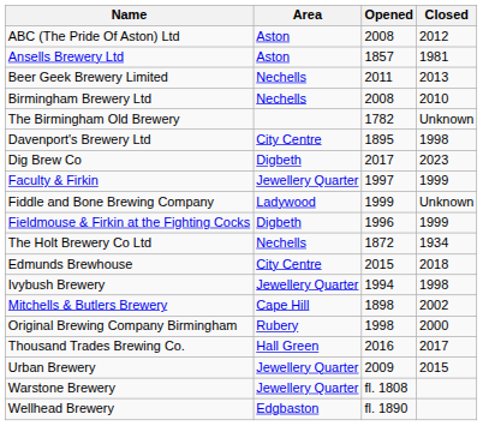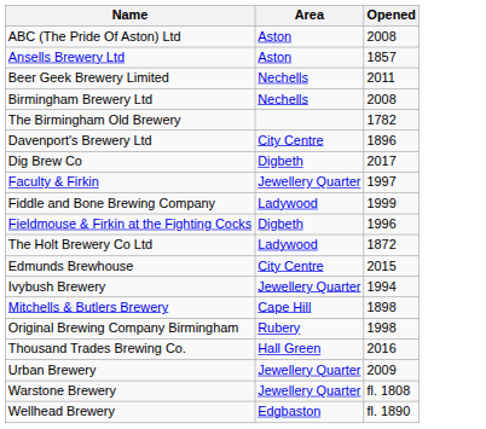- column: Closed | 2012 | 1981 | 2013 | 2010 | Unknown | 1998 | 2023 | 1999 | Unknown | 1999 | 1934 | 2018 | 1998 | 2002 | 2000 | 2017 | 2015
Davenport's Brewery Ltd | Opened: 1895 -> 1896
The Holt Brewery Co Ltd | Area: Nechells -> Ladywood
